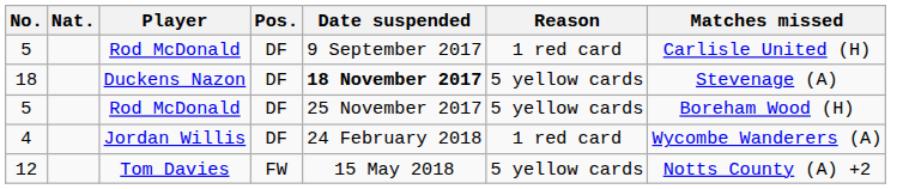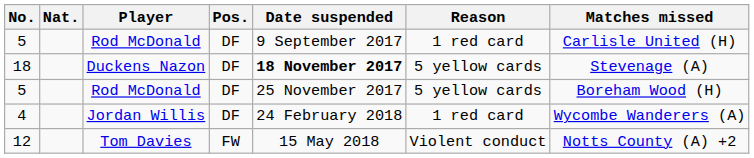12 | Reason: 5 yellow cards -> Violent conduct
